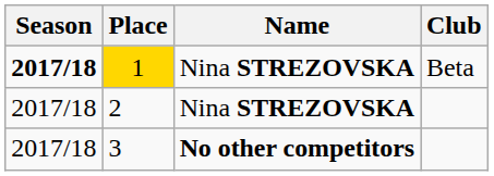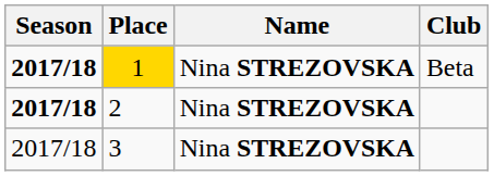2 | Season: normal -> bold
3 | Name: No other competitors -> Nina STREZOVSKA
